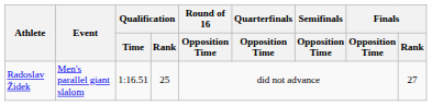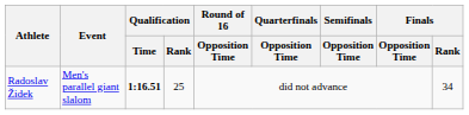Radoslav Židek | Qualification / Time: normal -> bold
Radoslav Židek | Finals / Rank: 27 -> 34
